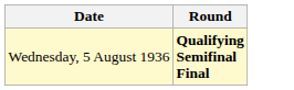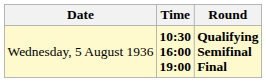+ column: Time | 10:30 16:00 19:00
